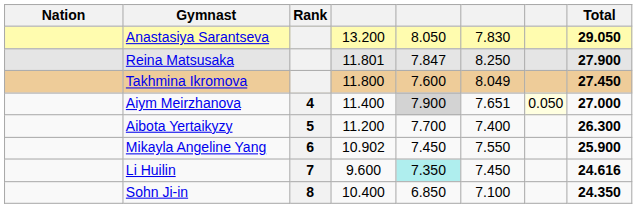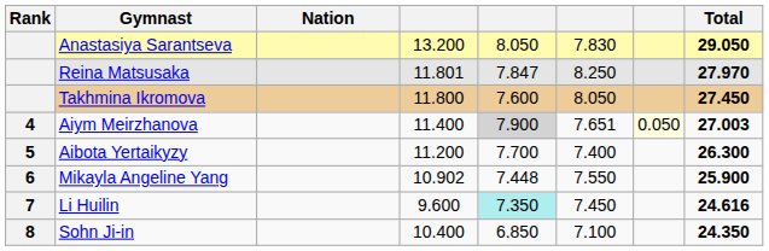columns swapped: Rank <-> Nation
Reina Matsusaka | Total: 27.900 -> 27.970
Takhmina Ikromova | column 6: 8.049 -> 8.050
Aiym Meirzhanova | Total: 27.000 -> 27.003
Mikayla Angeline Yang | column 5: 7.450 -> 7.448
